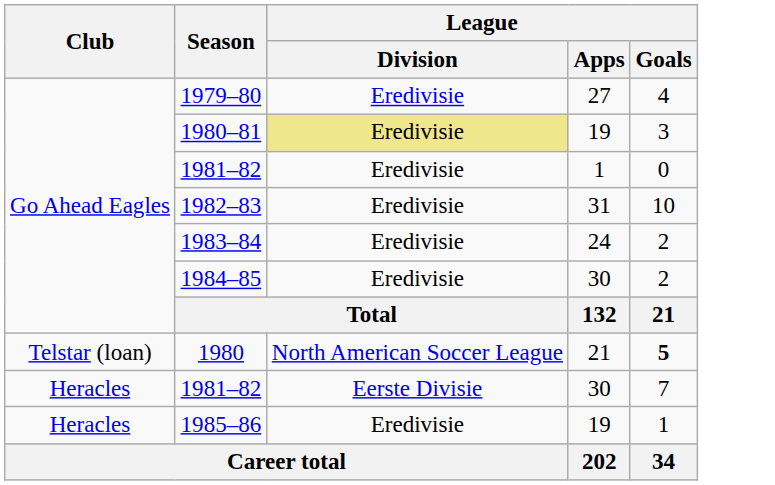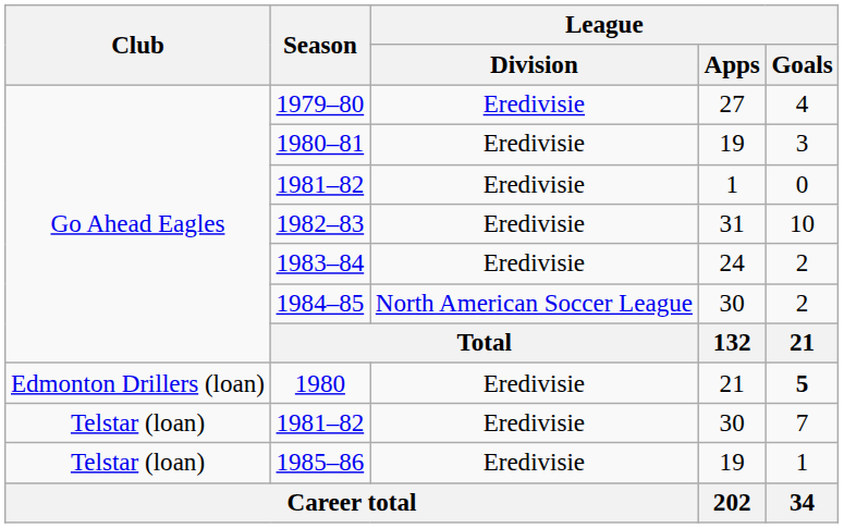1980–81 | League / Division: khaki background -> no background
1984–85 | League / Division: Eredivisie -> North American Soccer League
1980 | Club: Telstar (loan) -> Edmonton Drillers (loan)
1980 | League / Division: North American Soccer League -> Eredivisie
1981–82 / 30 | Club: Heracles -> Telstar (loan)
1981–82 / 30 | League / Division: Eerste Divisie -> Eredivisie
1985–86 | Club: Heracles -> Telstar (loan)
